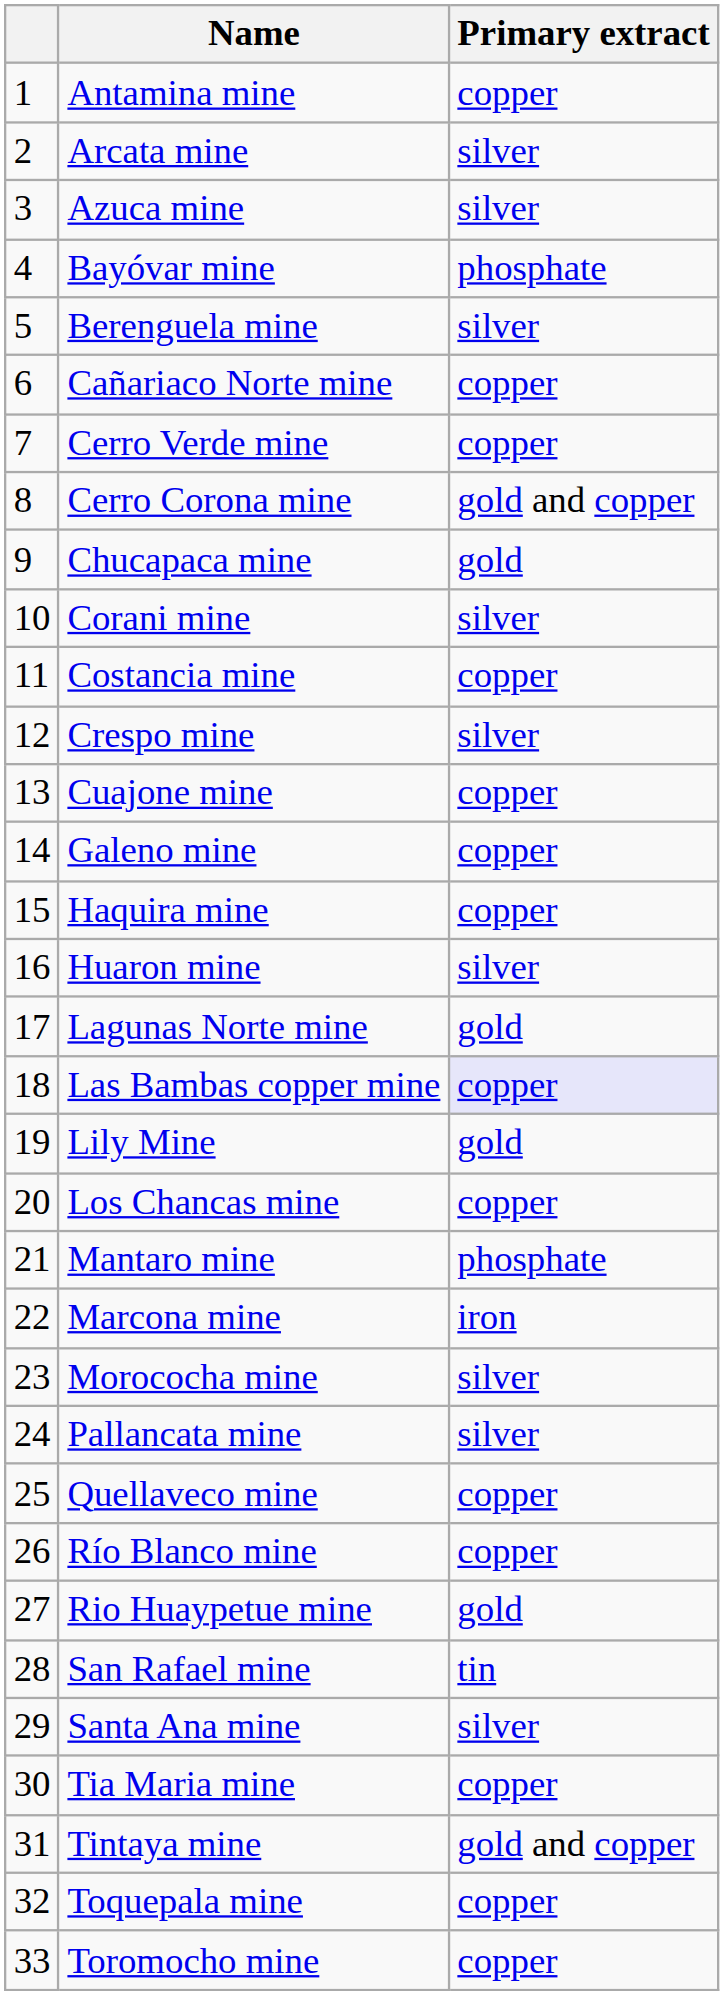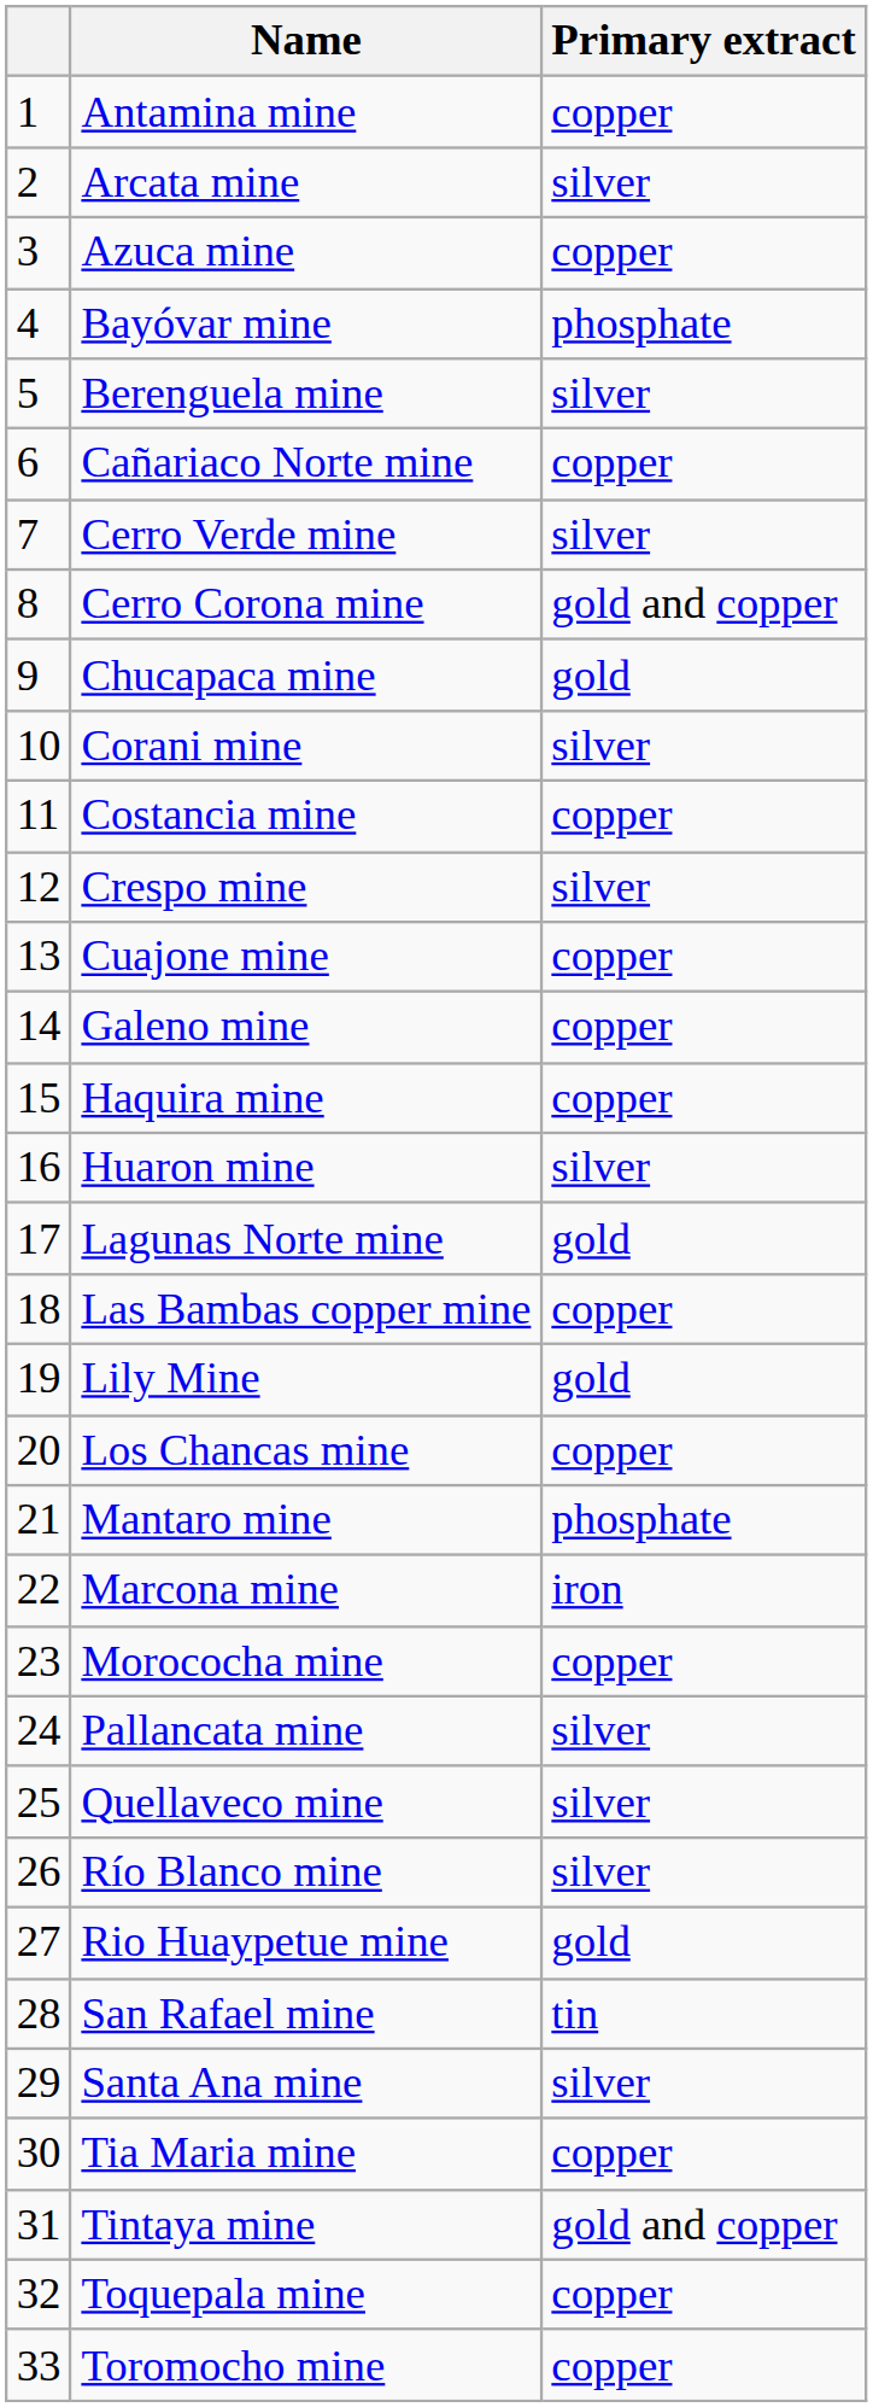Azuca mine | Primary extract: silver -> copper
Cerro Verde mine | Primary extract: copper -> silver
Las Bambas copper mine | Primary extract: lavender background -> no background
Morococha mine | Primary extract: silver -> copper
Quellaveco mine | Primary extract: copper -> silver
Río Blanco mine | Primary extract: copper -> silver
